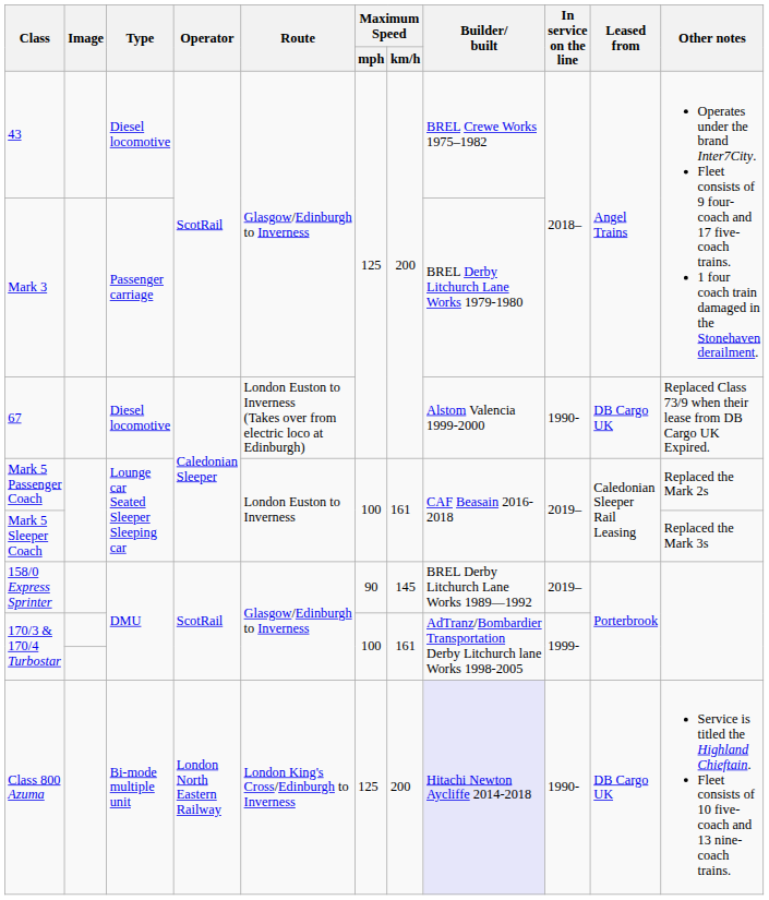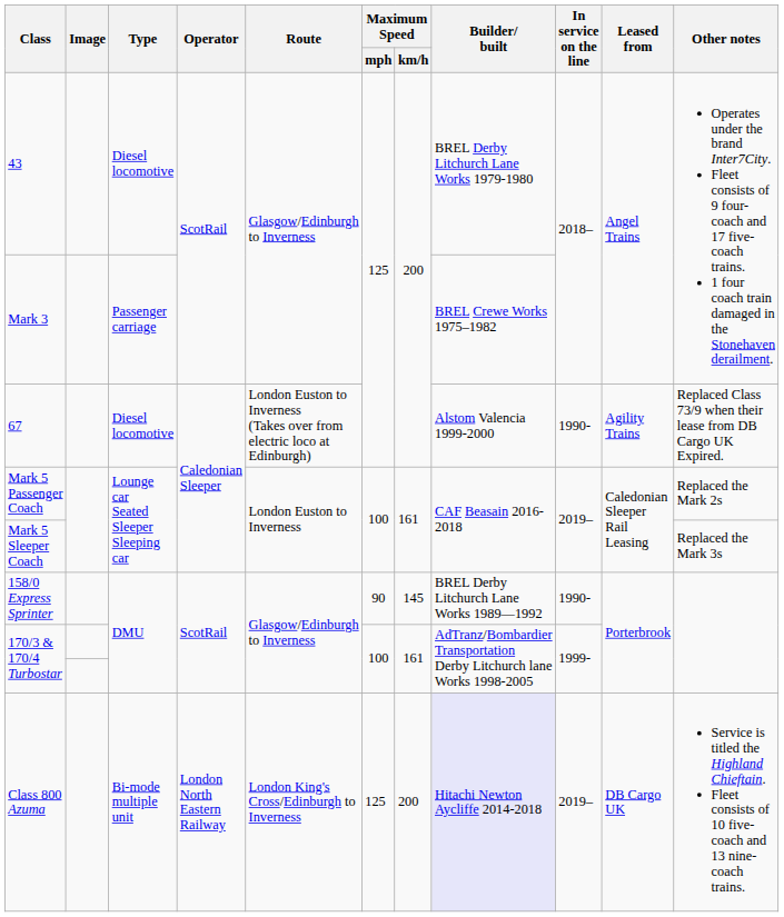43 | Builder/ built: BREL Crewe Works 1975–1982 -> BREL Derby Litchurch Lane Works 1979-1980
Mark 3 | Builder/ built: BREL Derby Litchurch Lane Works 1979-1980 -> BREL Crewe Works 1975–1982
67 | Leased from: DB Cargo UK -> Agility Trains
158/0 Express Sprinter | In service on the line: 2019– -> 1990-
Class 800 Azuma | In service on the line: 1990- -> 2019–
